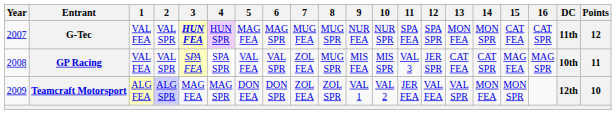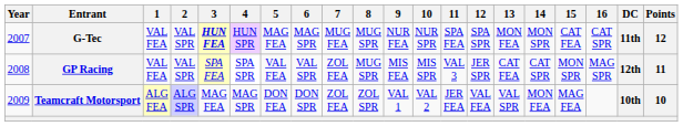GP Racing | 15: MAG FEA -> MON SPR
GP Racing | DC: 10th -> 12th
Teamcraft Motorsport | 15: MON SPR -> MAG FEA
Teamcraft Motorsport | DC: 12th -> 10th
